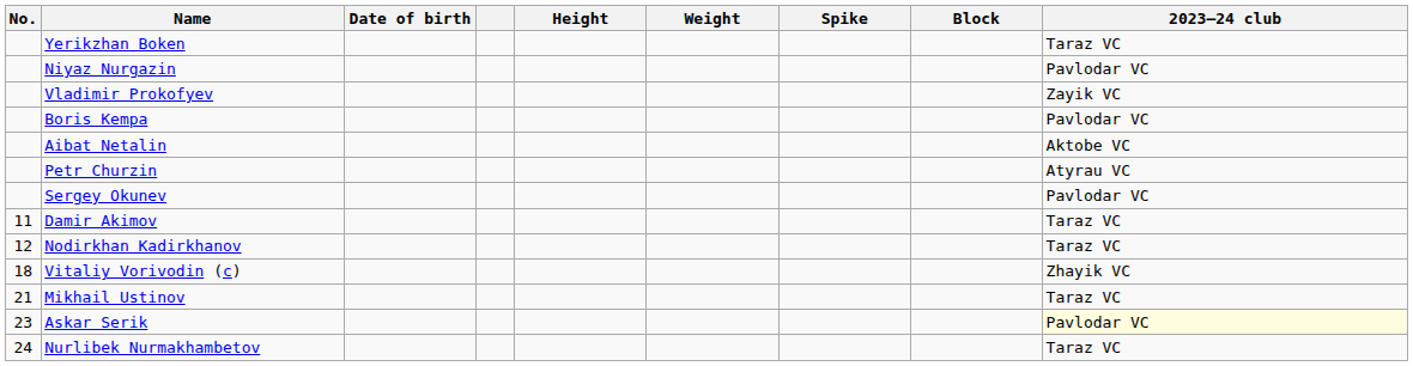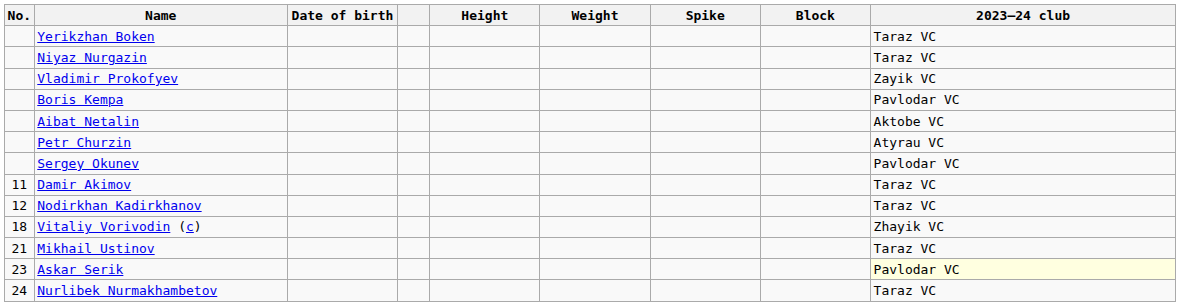Niyaz Nurgazin | 2023–24 club: Pavlodar VC -> Taraz VC
